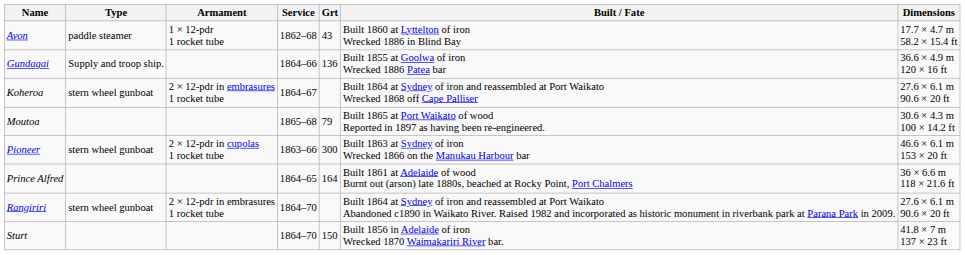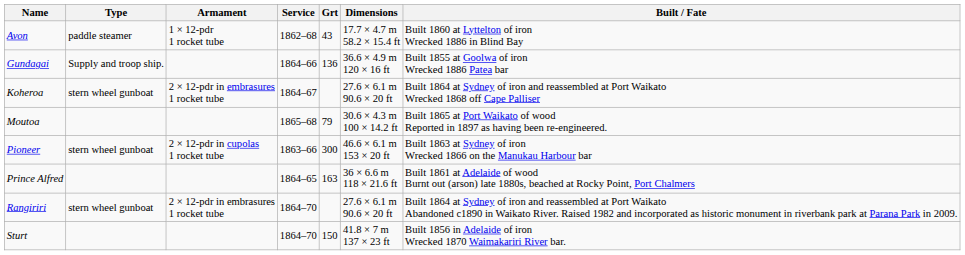columns swapped: Dimensions <-> Built / Fate
Prince Alfred | Grt: 164 -> 163
